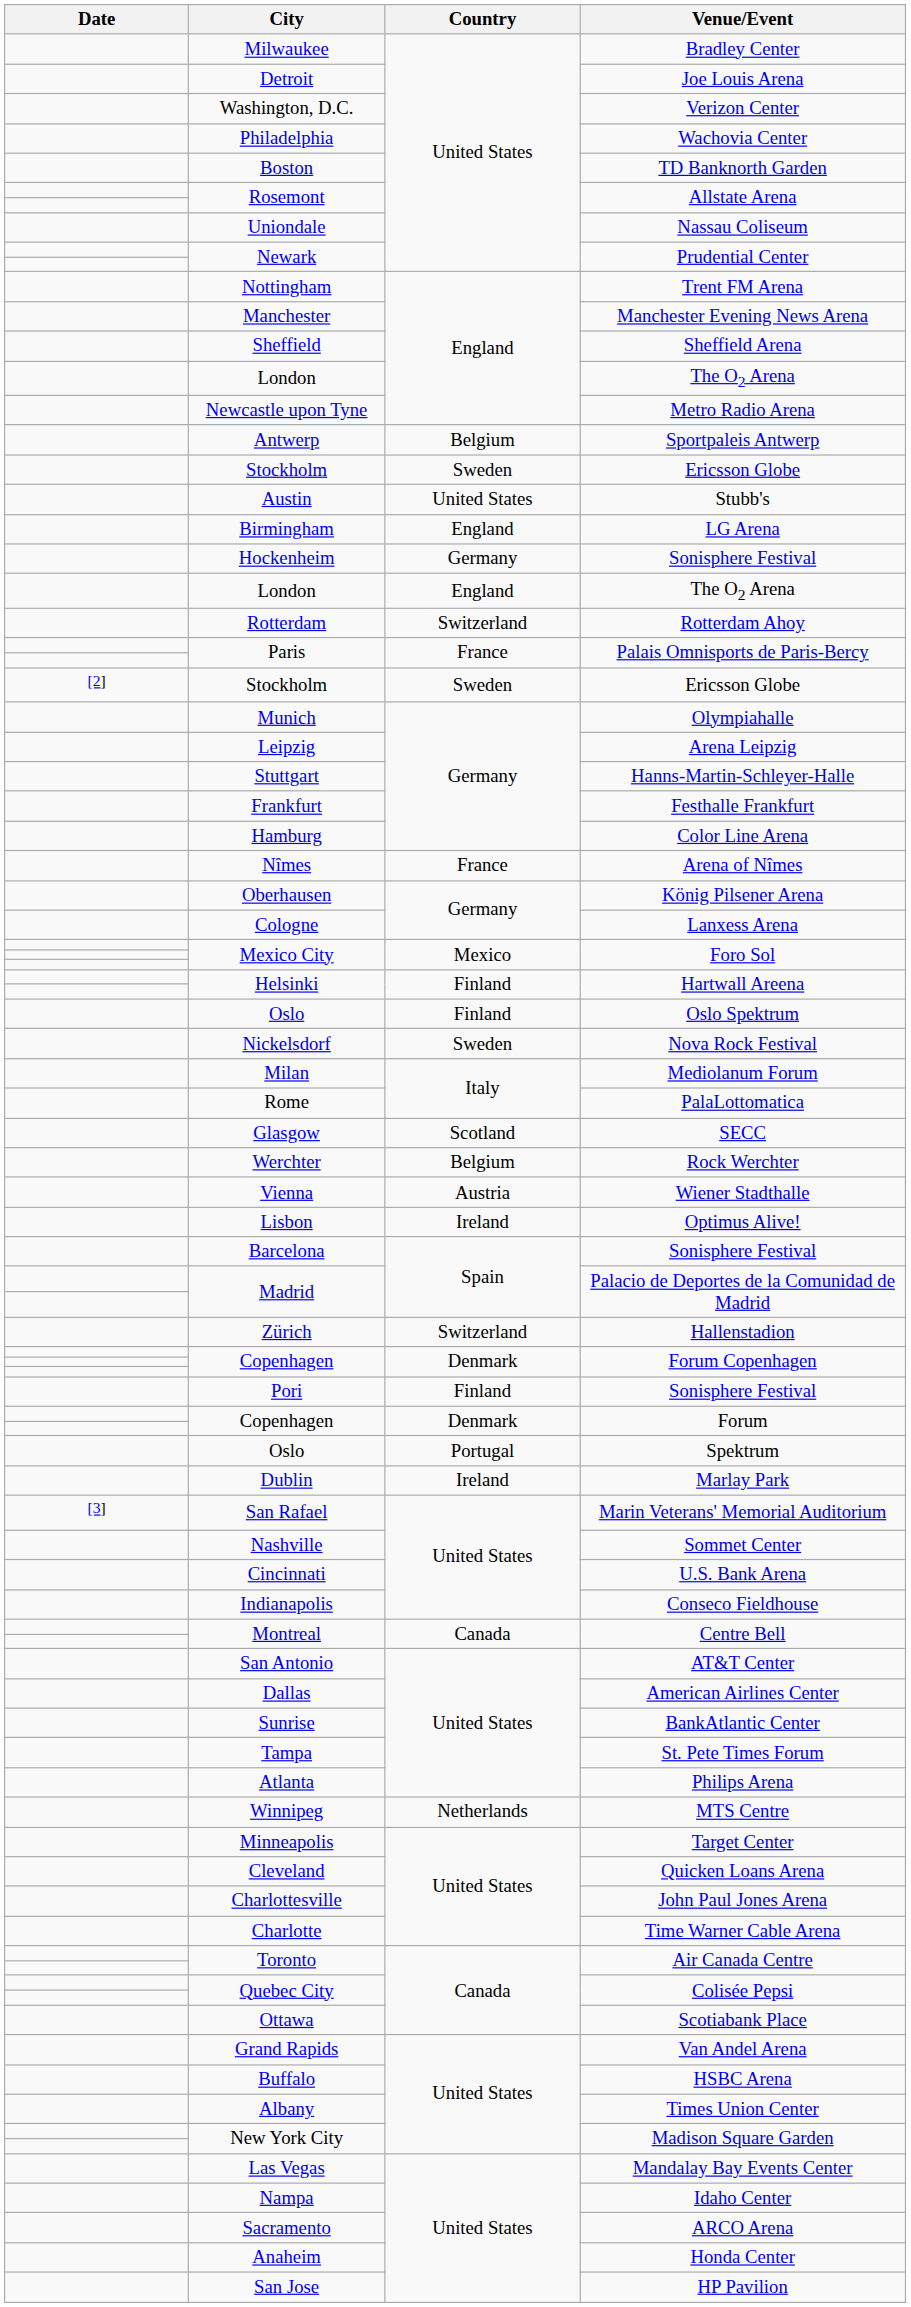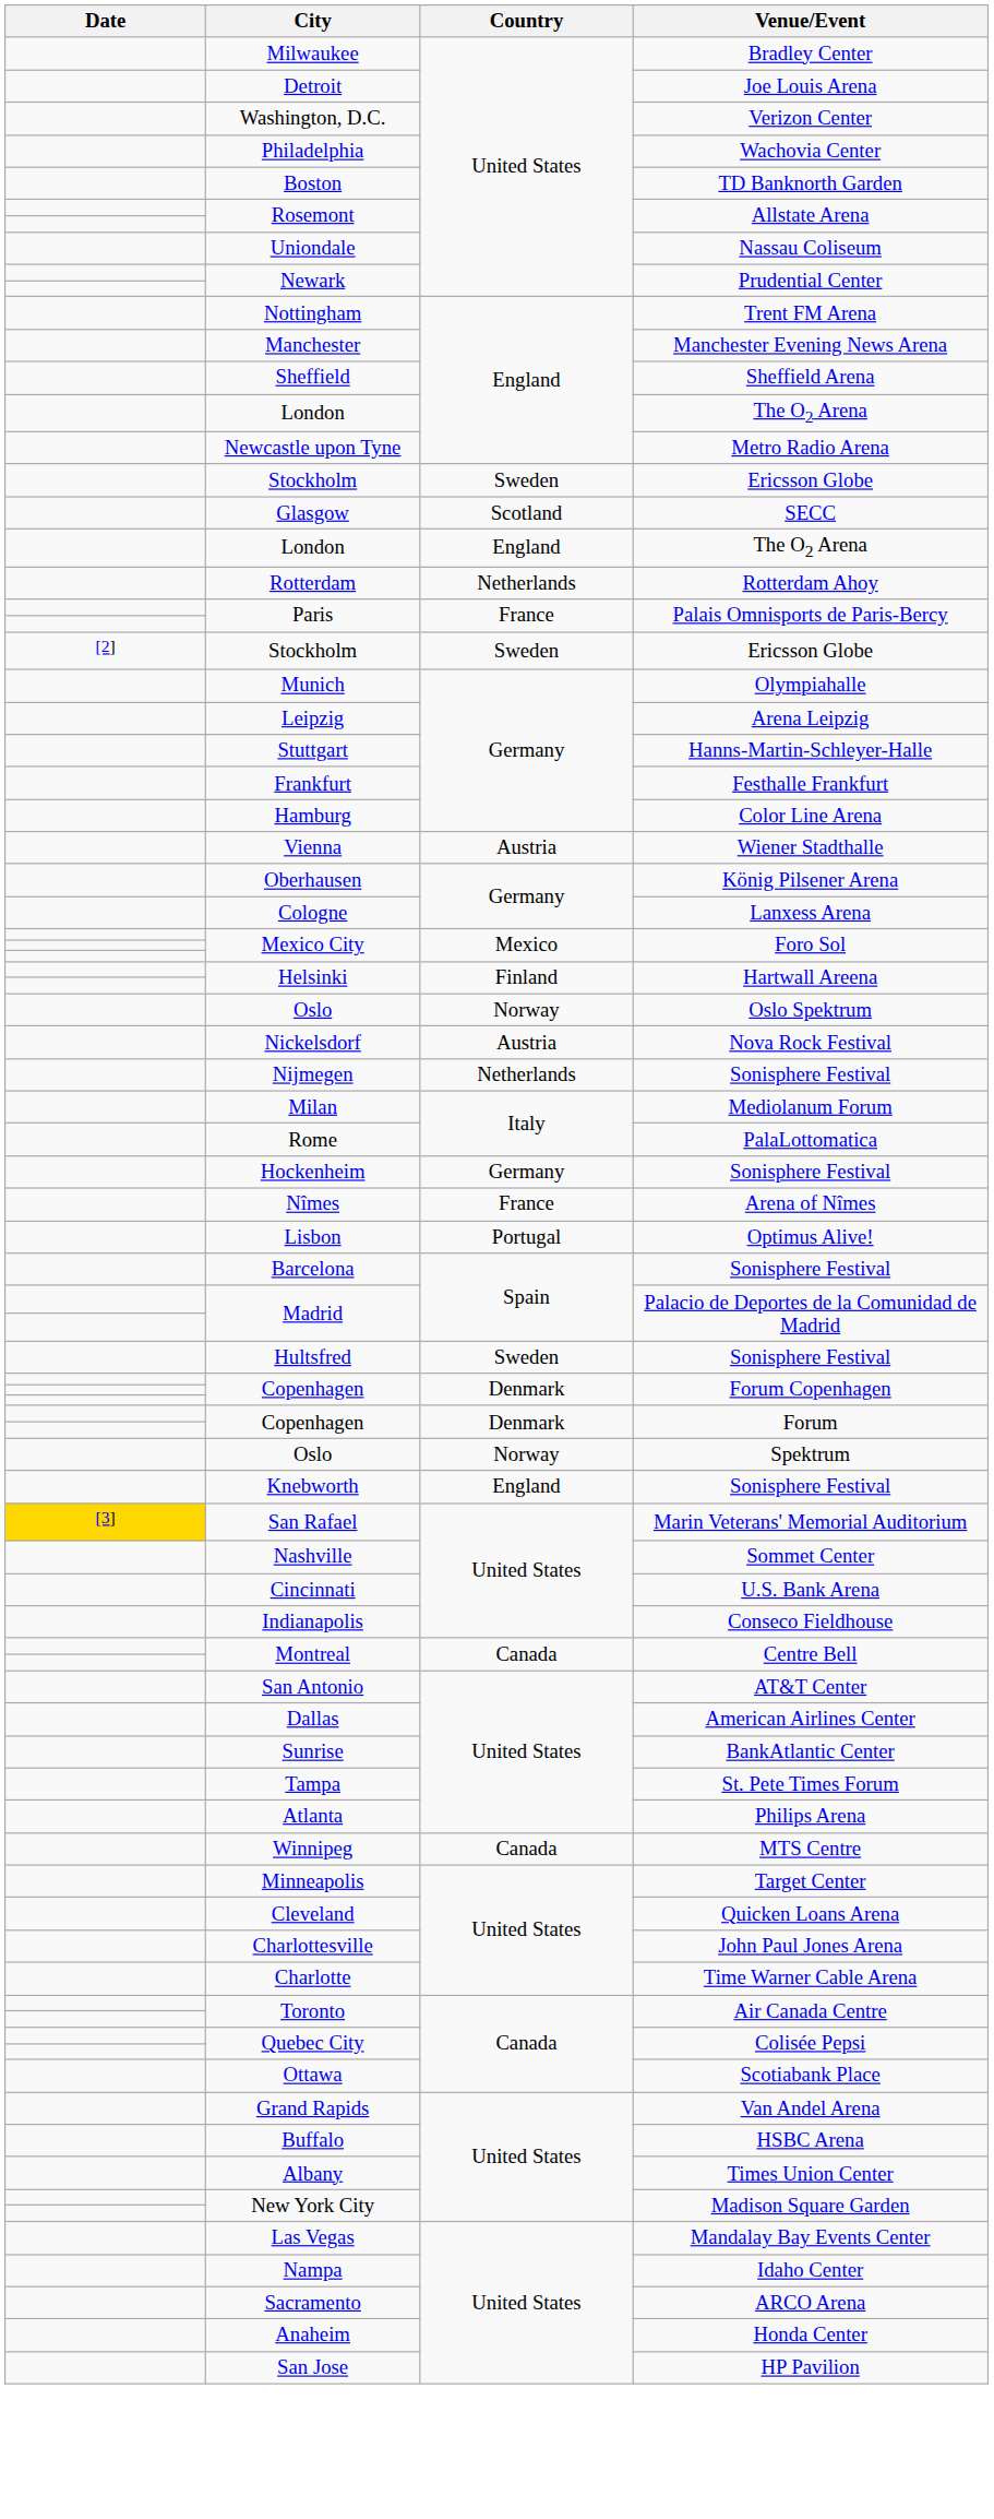- row: Antwerp | Belgium | Sportpaleis Antwerp
- row: Austin | United States | Stubb's
- row: Birmingham | England | LG Arena
rows swapped: Glasgow <-> Hockenheim
Rotterdam | Country: Switzerland -> Netherlands
rows swapped: Vienna <-> Nîmes
Oslo / Oslo Spektrum | Country: Finland -> Norway
Nickelsdorf | Country: Sweden -> Austria
+ row: Nijmegen | Netherlands | Sonisphere Festival
- row: Werchter | Belgium | Rock Werchter
Lisbon | Country: Ireland -> Portugal
- row: Zürich | Switzerland | Hallenstadion
+ row: Hultsfred | Sweden | Sonisphere Festival
- row: Pori | Finland | Sonisphere Festival
Oslo / Spektrum | Country: Portugal -> Norway
- row: Dublin | Ireland | Marlay Park
+ row: Knebworth | England | Sonisphere Festival
San Rafael | Date: no background -> gold background
Winnipeg | Country: Netherlands -> Canada
